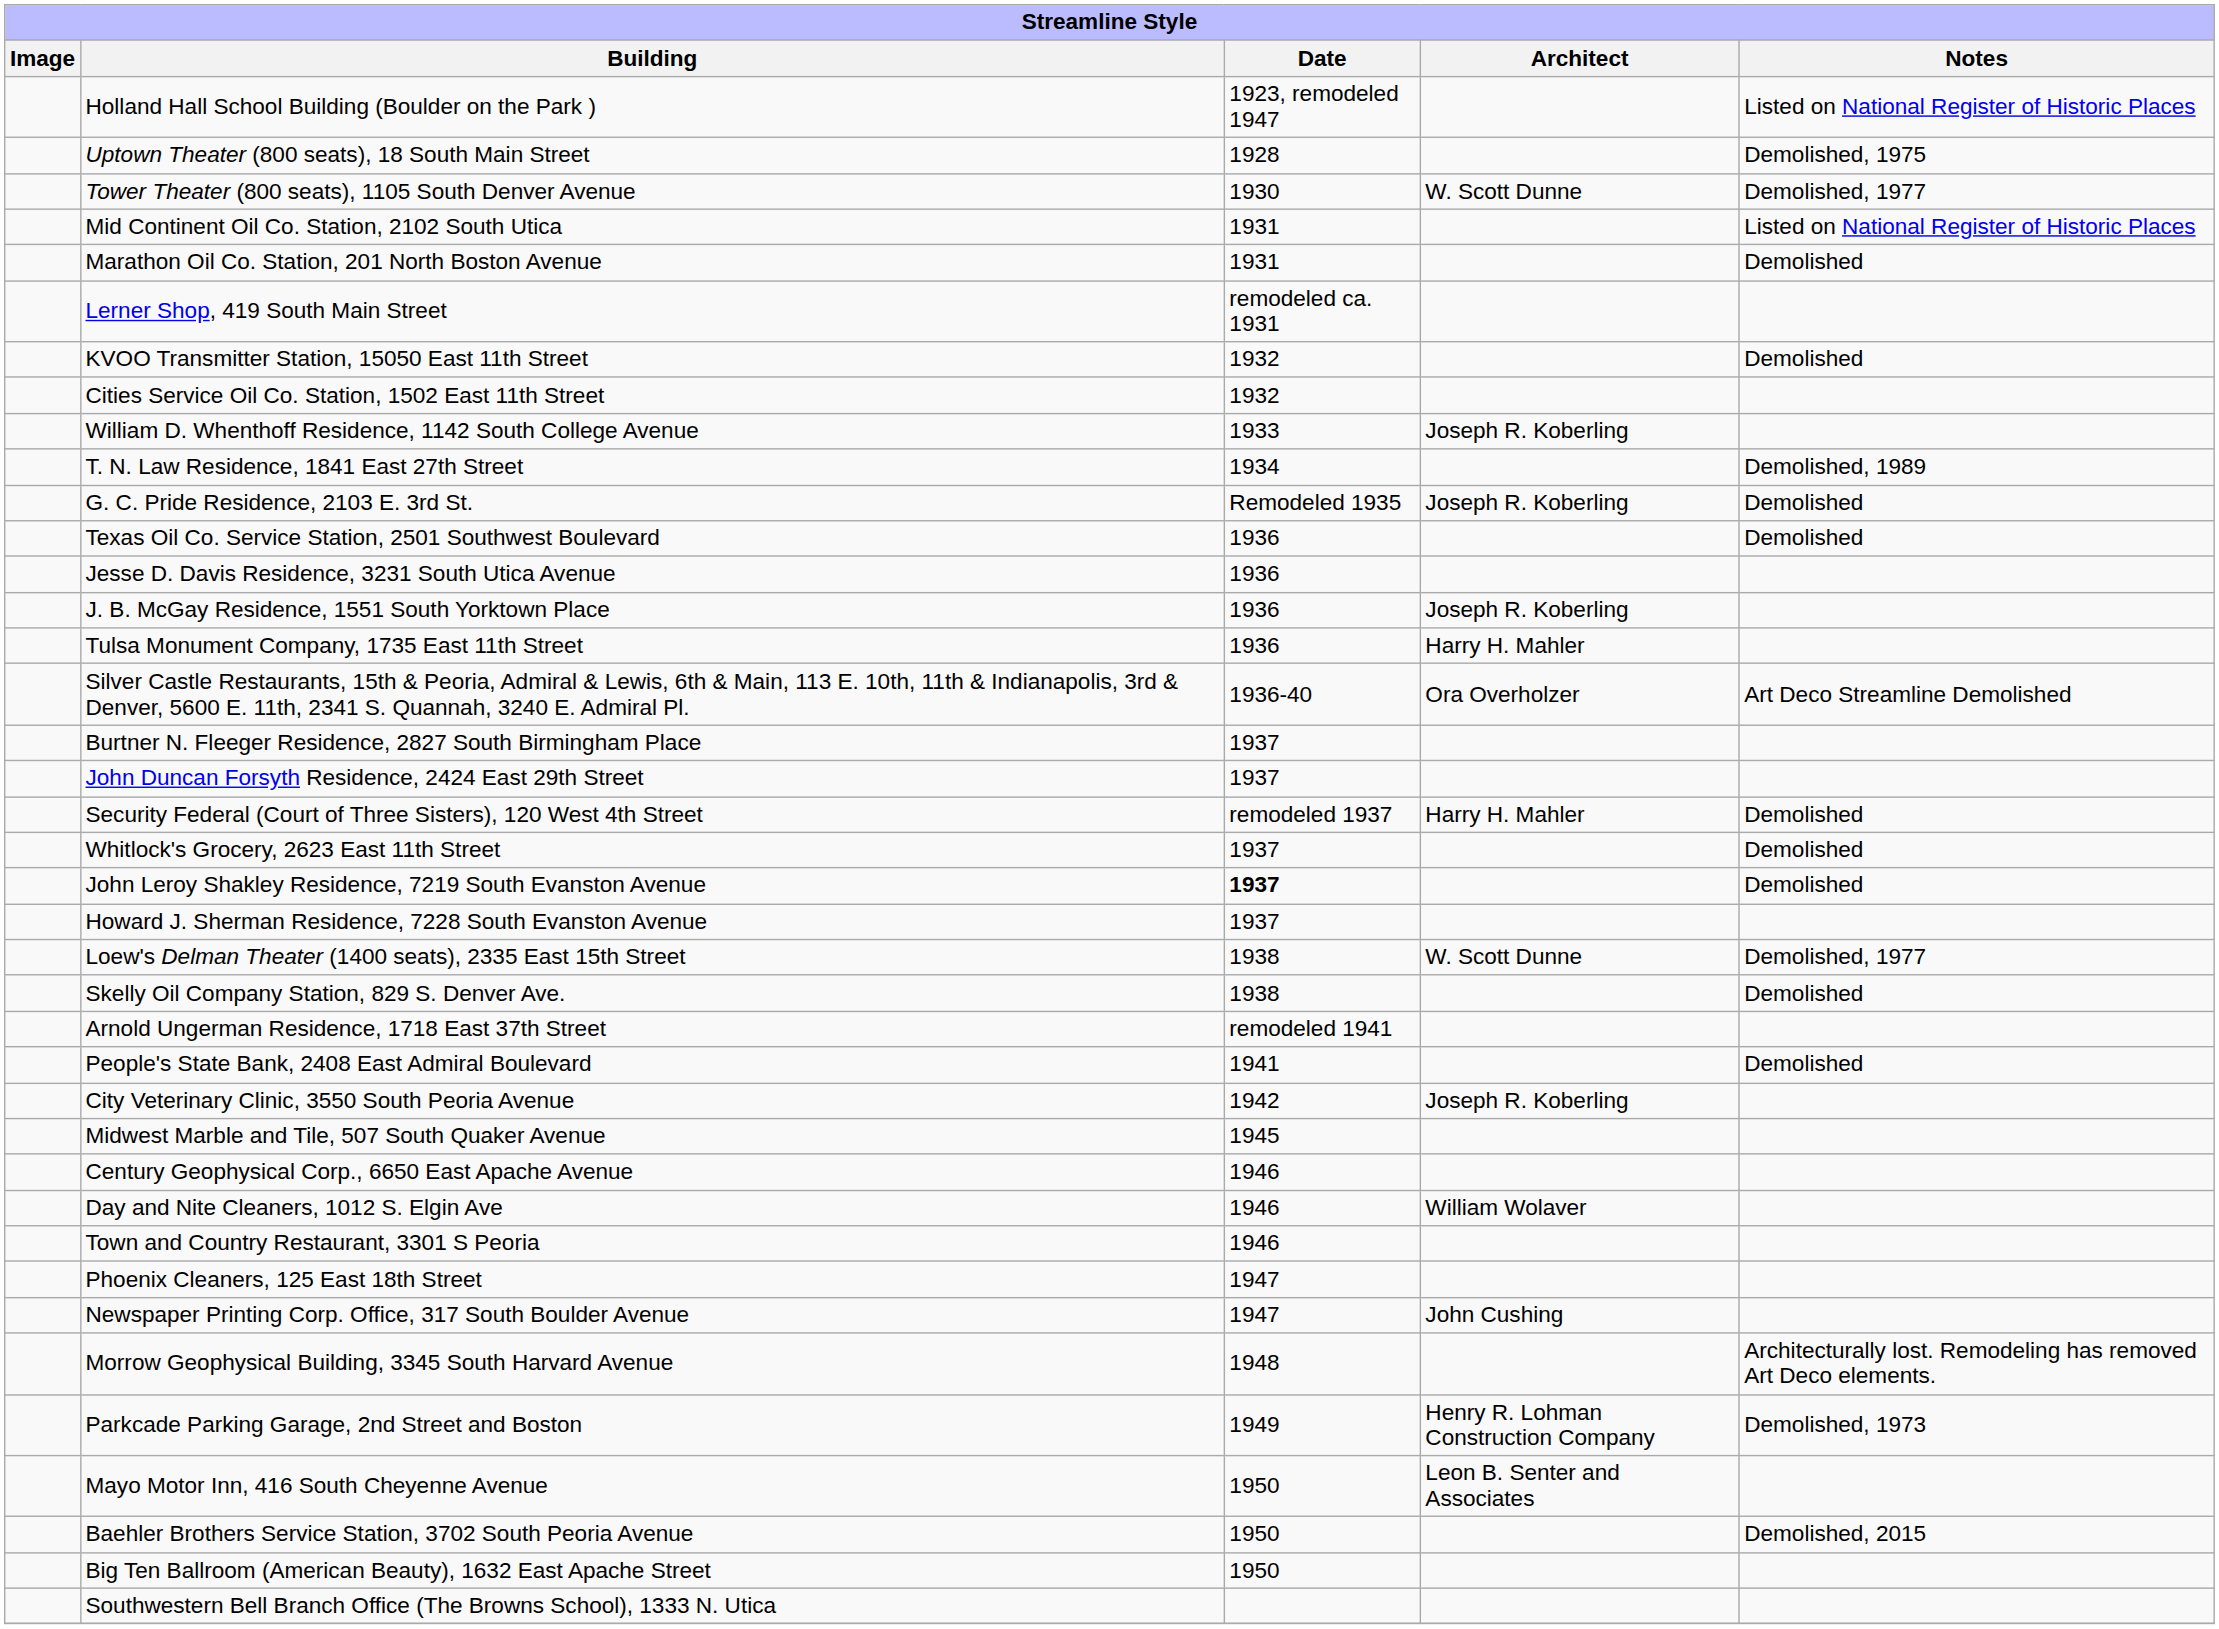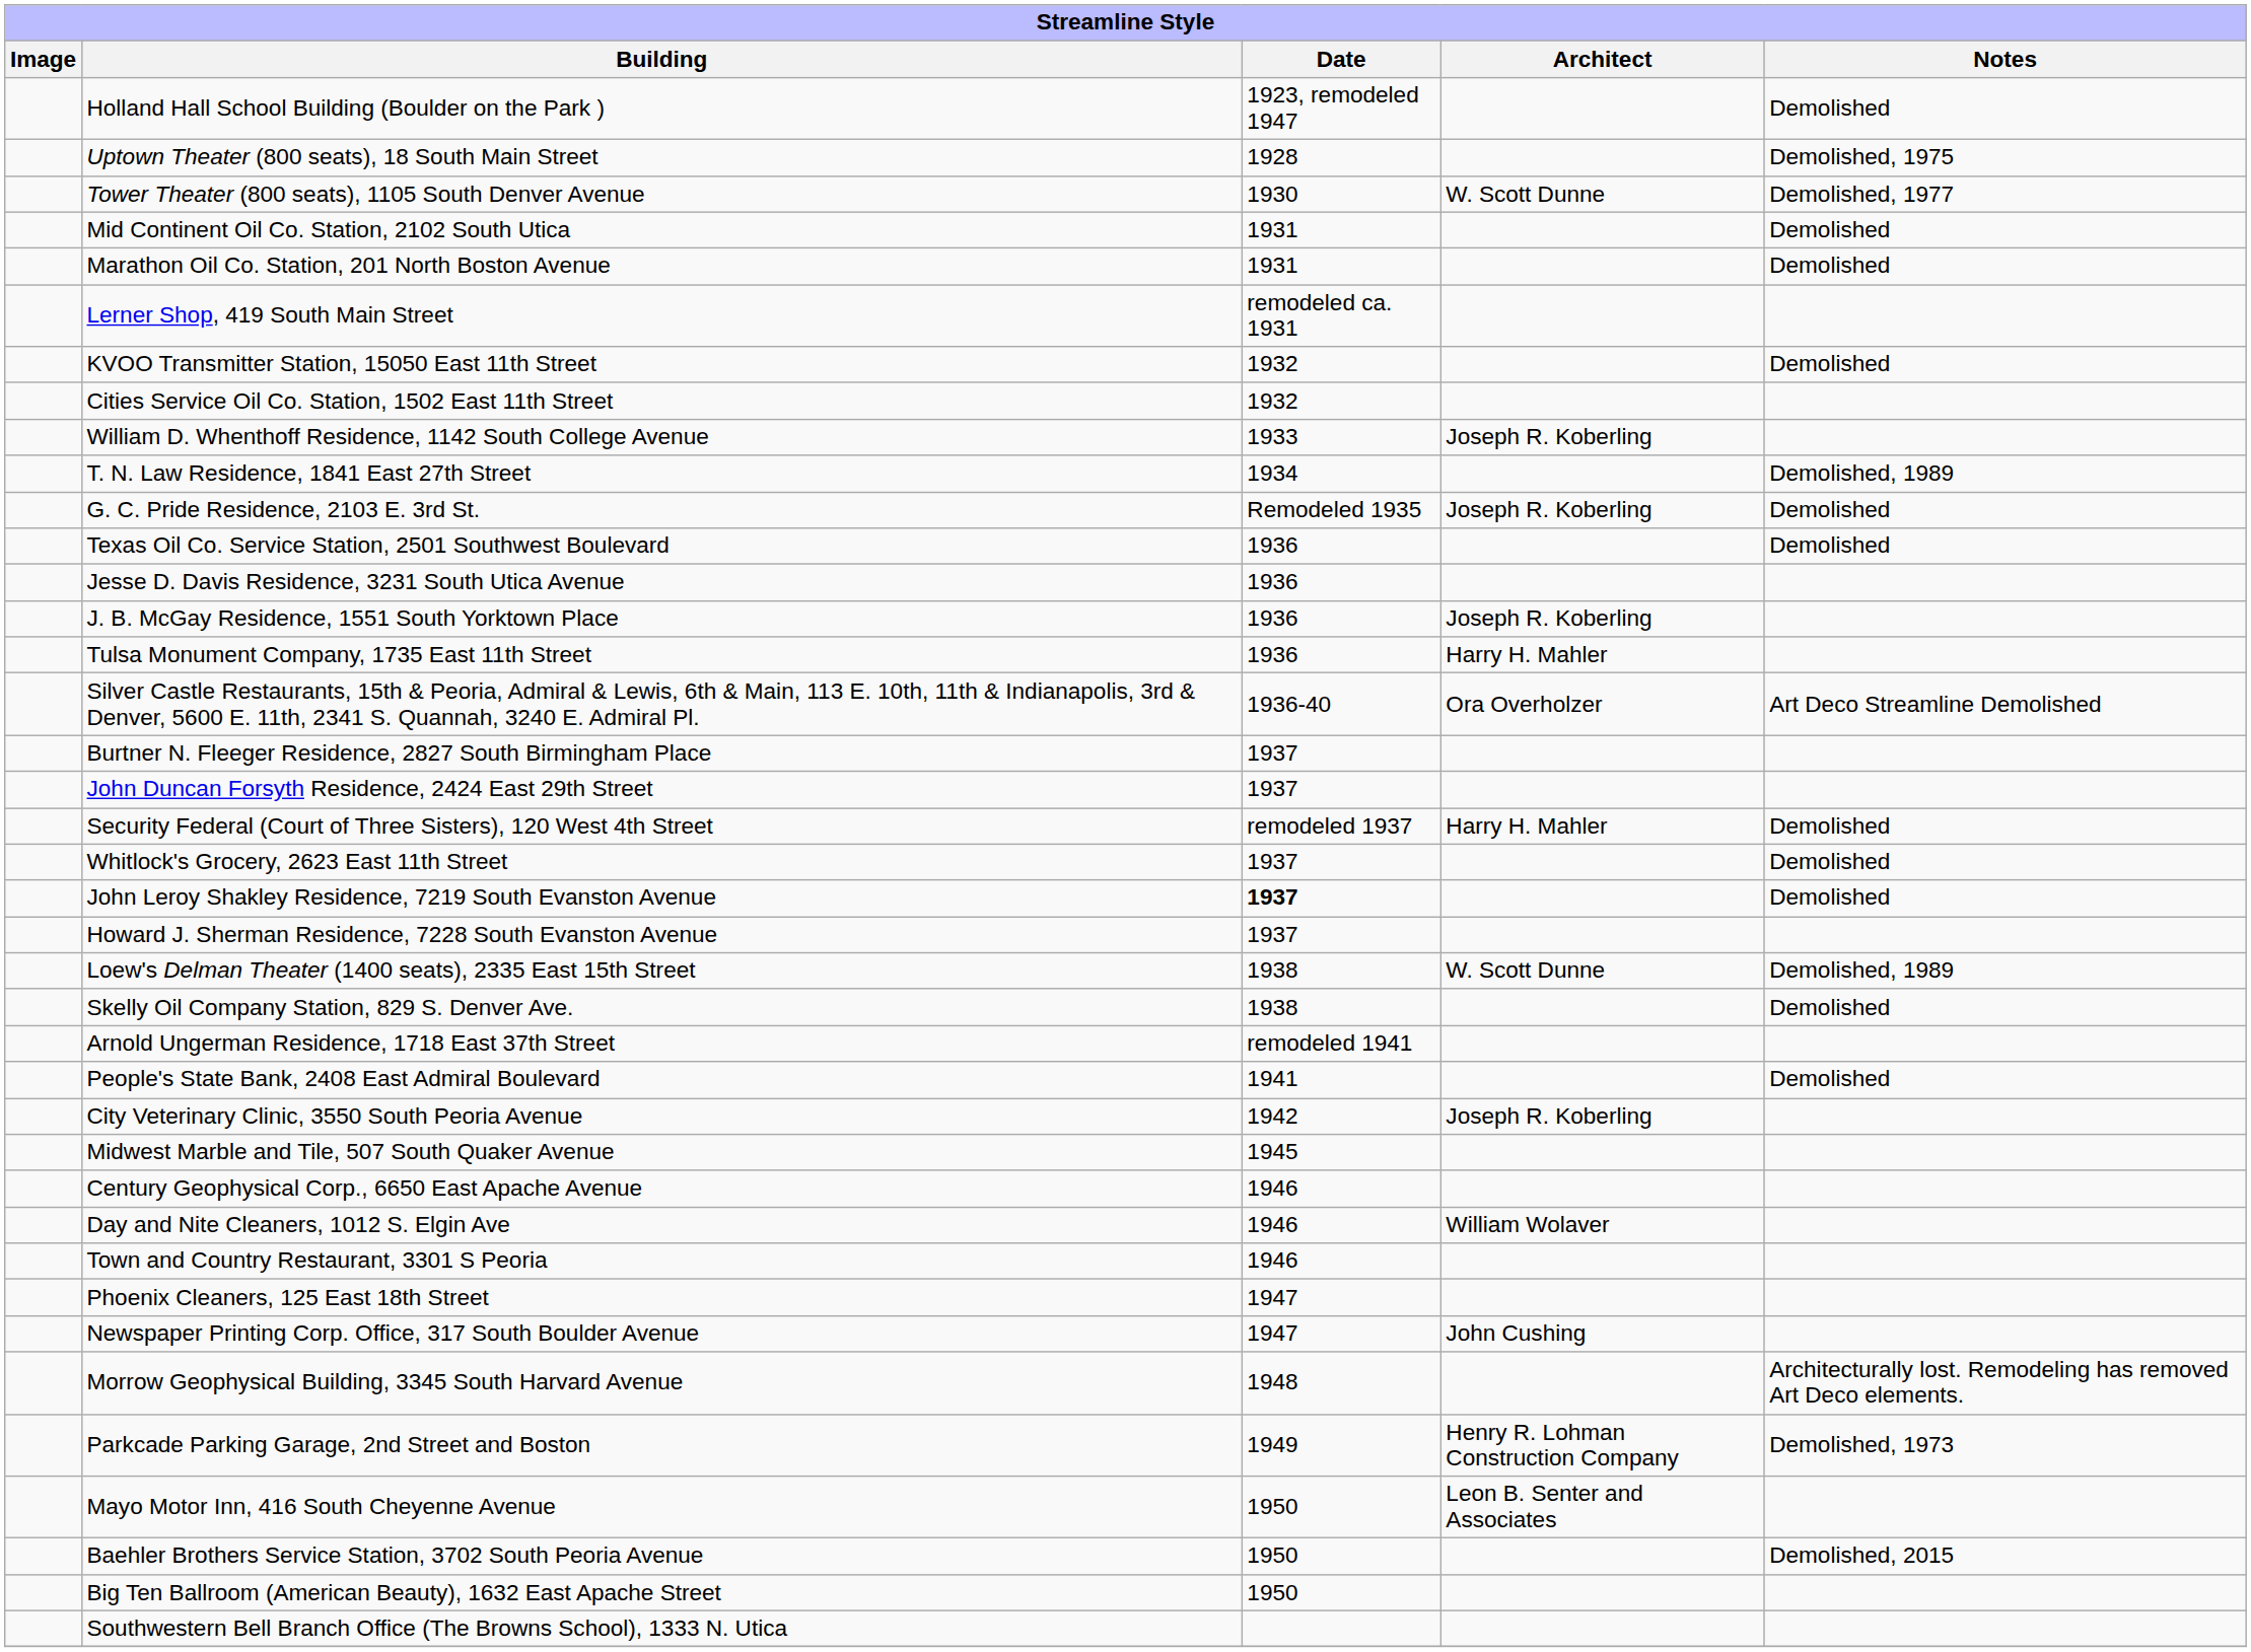Holland Hall School Building (Boulder on the Park ) | Notes: Listed on National Register of Historic Places -> Demolished
Mid Continent Oil Co. Station, 2102 South Utica | Notes: Listed on National Register of Historic Places -> Demolished
Loew's Delman Theater (1400 seats), 2335 East 15th Street | Notes: Demolished, 1977 -> Demolished, 1989
